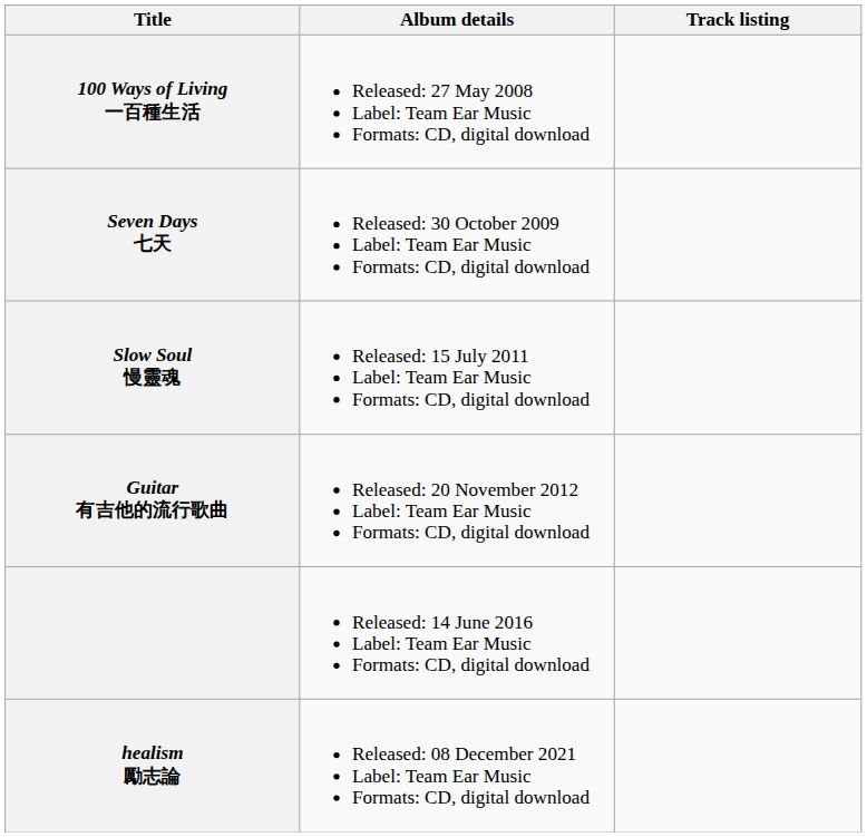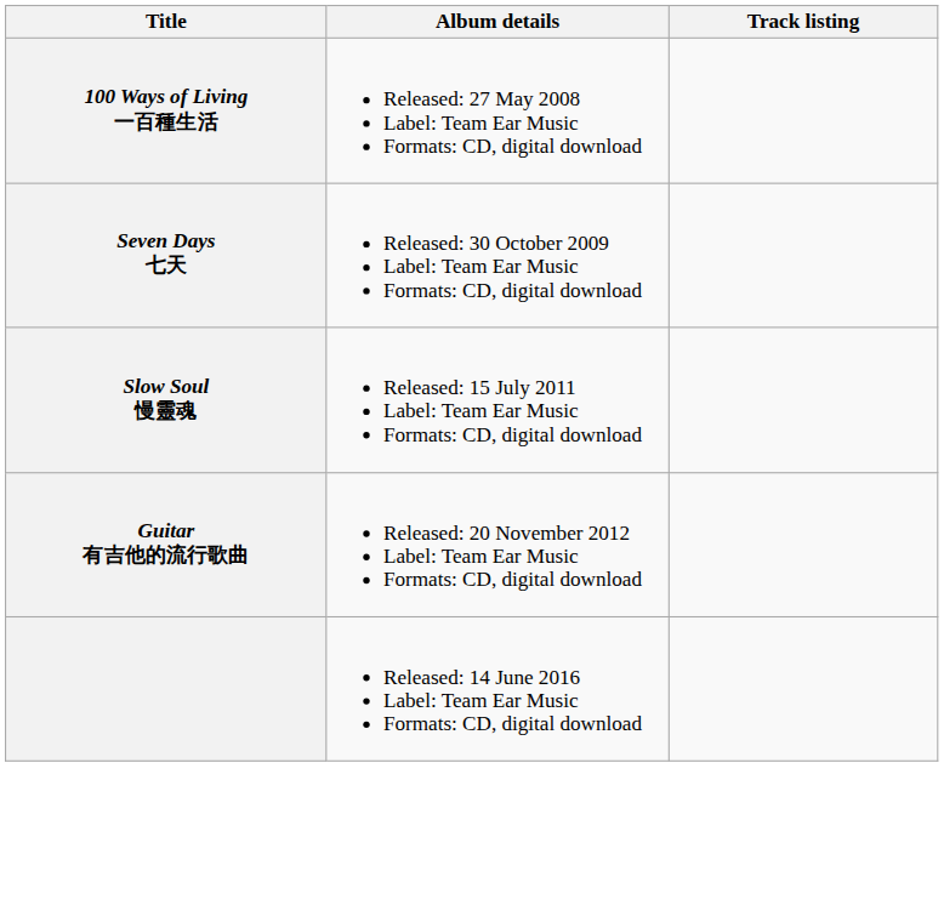- row: healism 勵志論 | Released: 08 December 2021 Label: Team Ear Music Formats: CD, digital download
